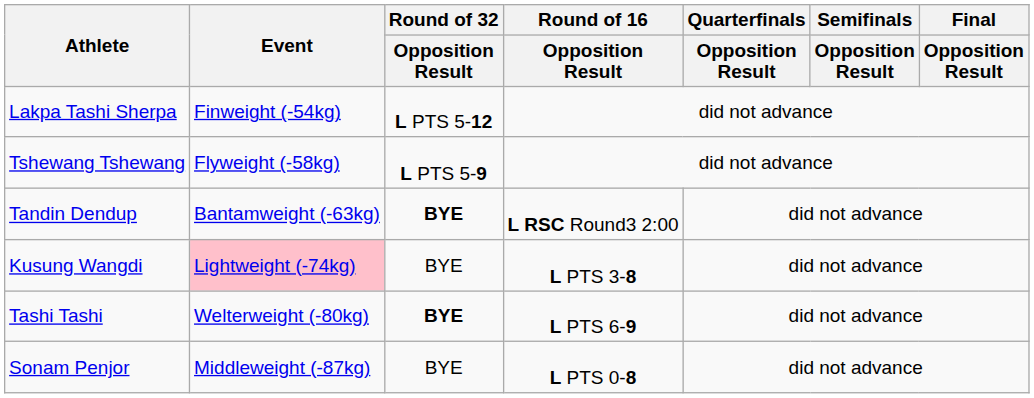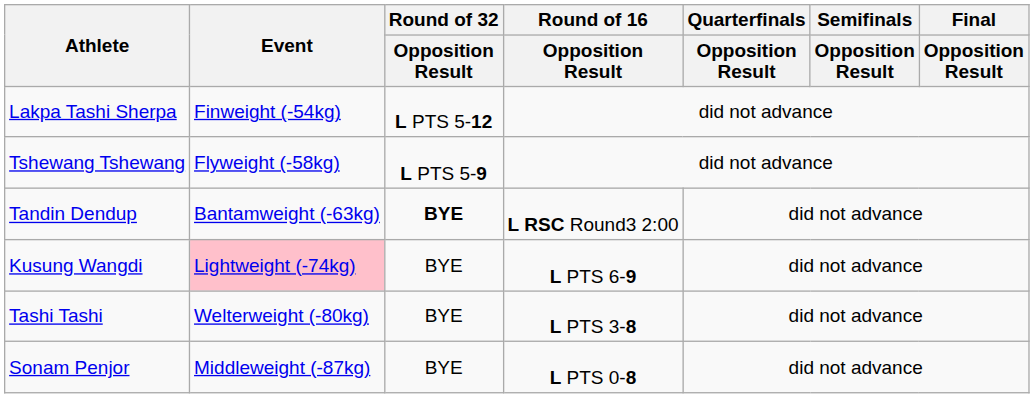Kusung Wangdi | Round of 16 / Opposition Result: L PTS 3-8 -> L PTS 6-9
Tashi Tashi | Round of 32 / Opposition Result: bold -> normal
Tashi Tashi | Round of 16 / Opposition Result: L PTS 6-9 -> L PTS 3-8
